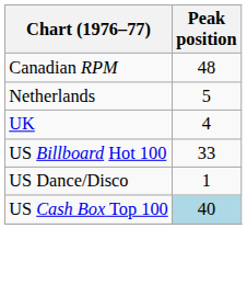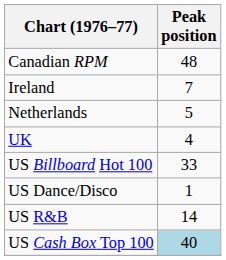+ row: Ireland | 7
+ row: US R&B | 14
